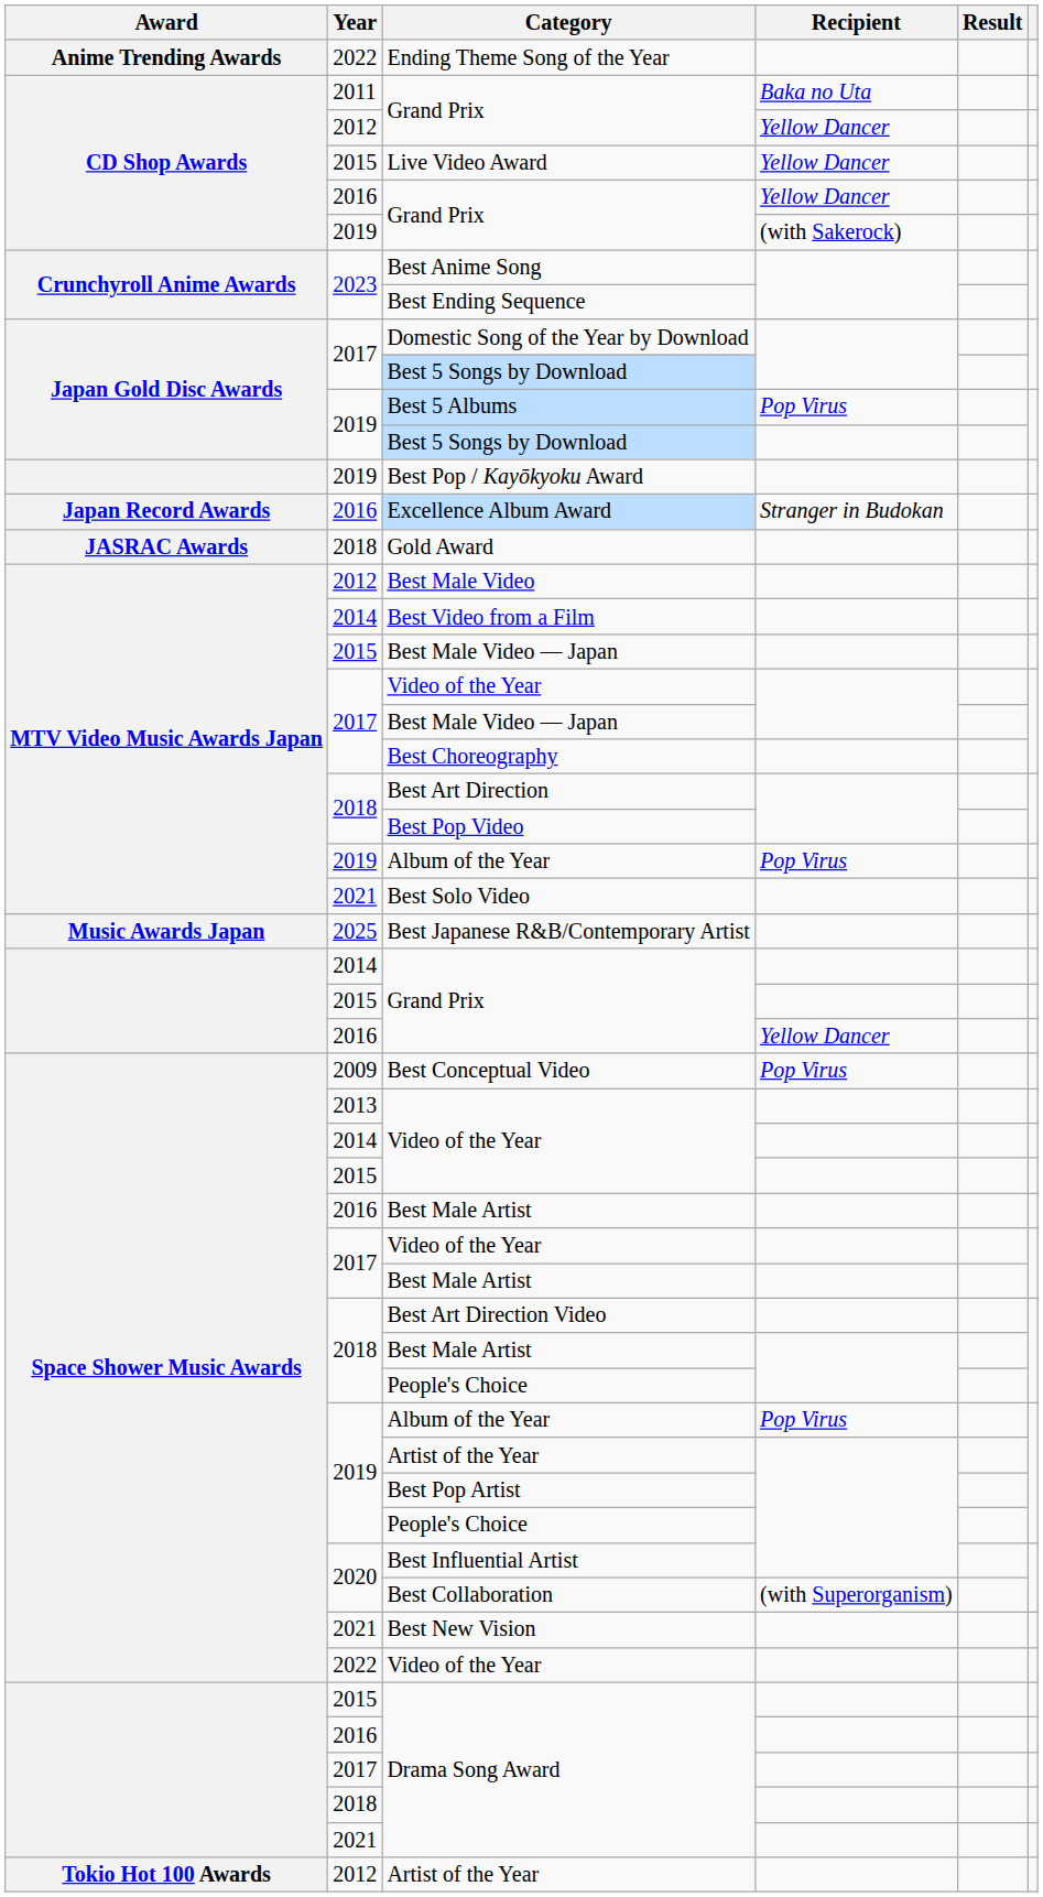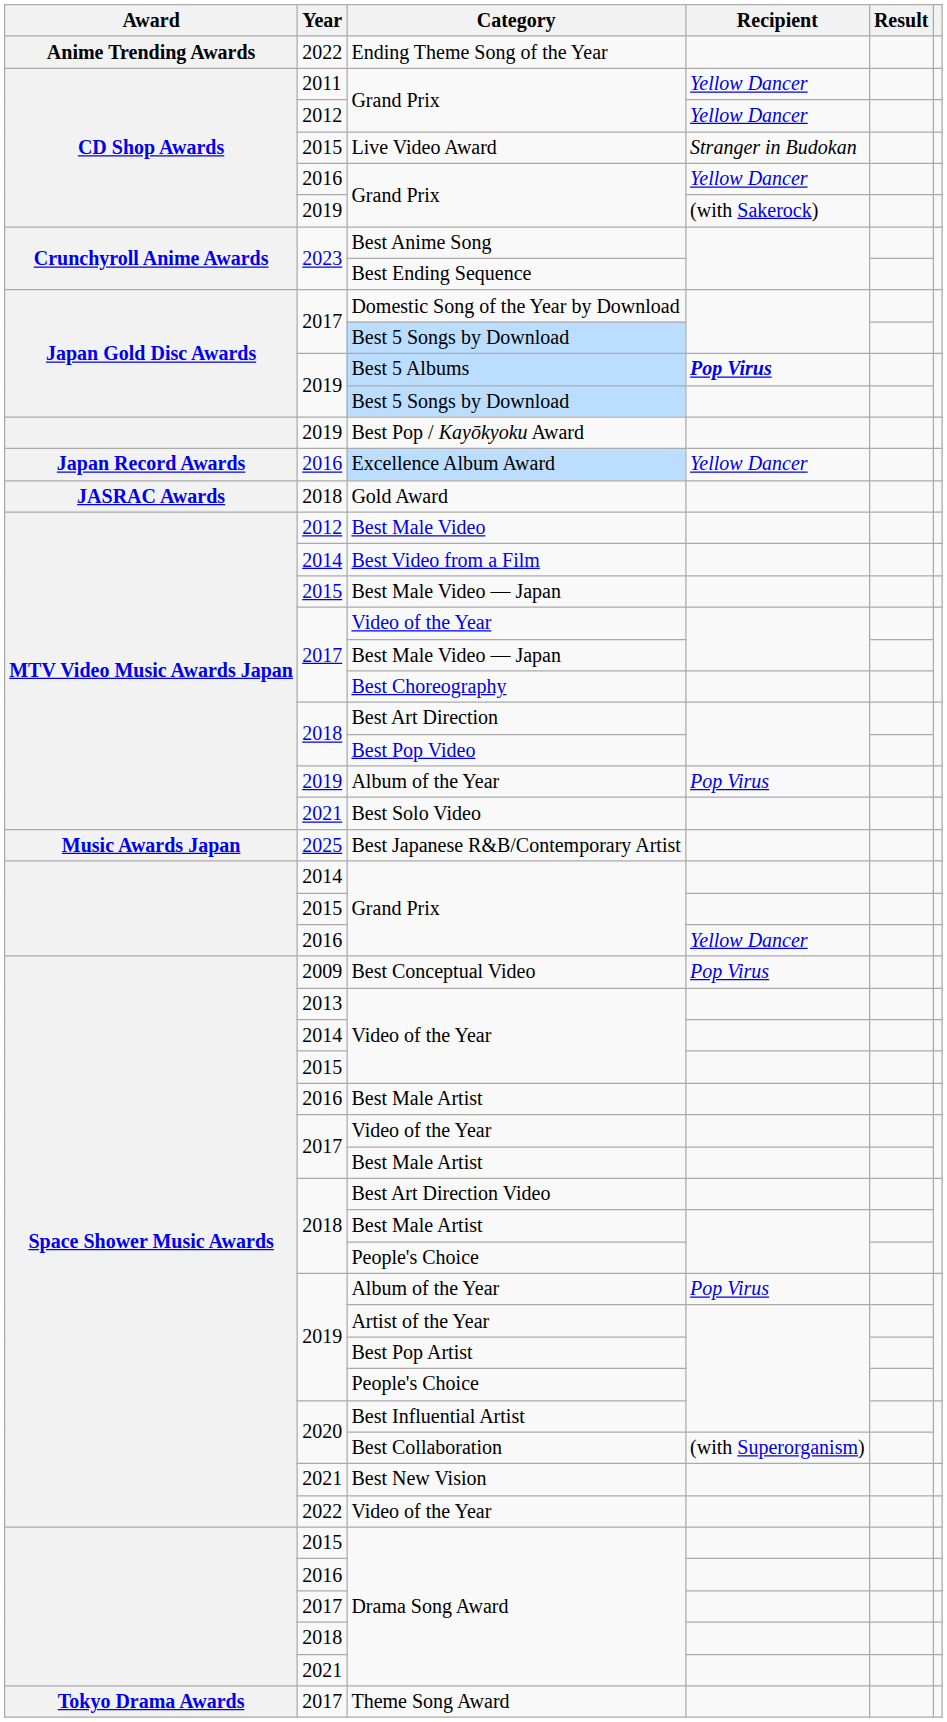2011 / Grand Prix | Recipient: Baka no Uta -> Yellow Dancer
Live Video Award | Recipient: Yellow Dancer -> Stranger in Budokan
Best 5 Albums | Recipient: normal -> bold
Excellence Album Award | Recipient: Stranger in Budokan -> Yellow Dancer
- row: Tokio Hot 100 Awards | 2012 | Artist of the Year
+ row: Tokyo Drama Awards | 2017 | Theme Song Award
